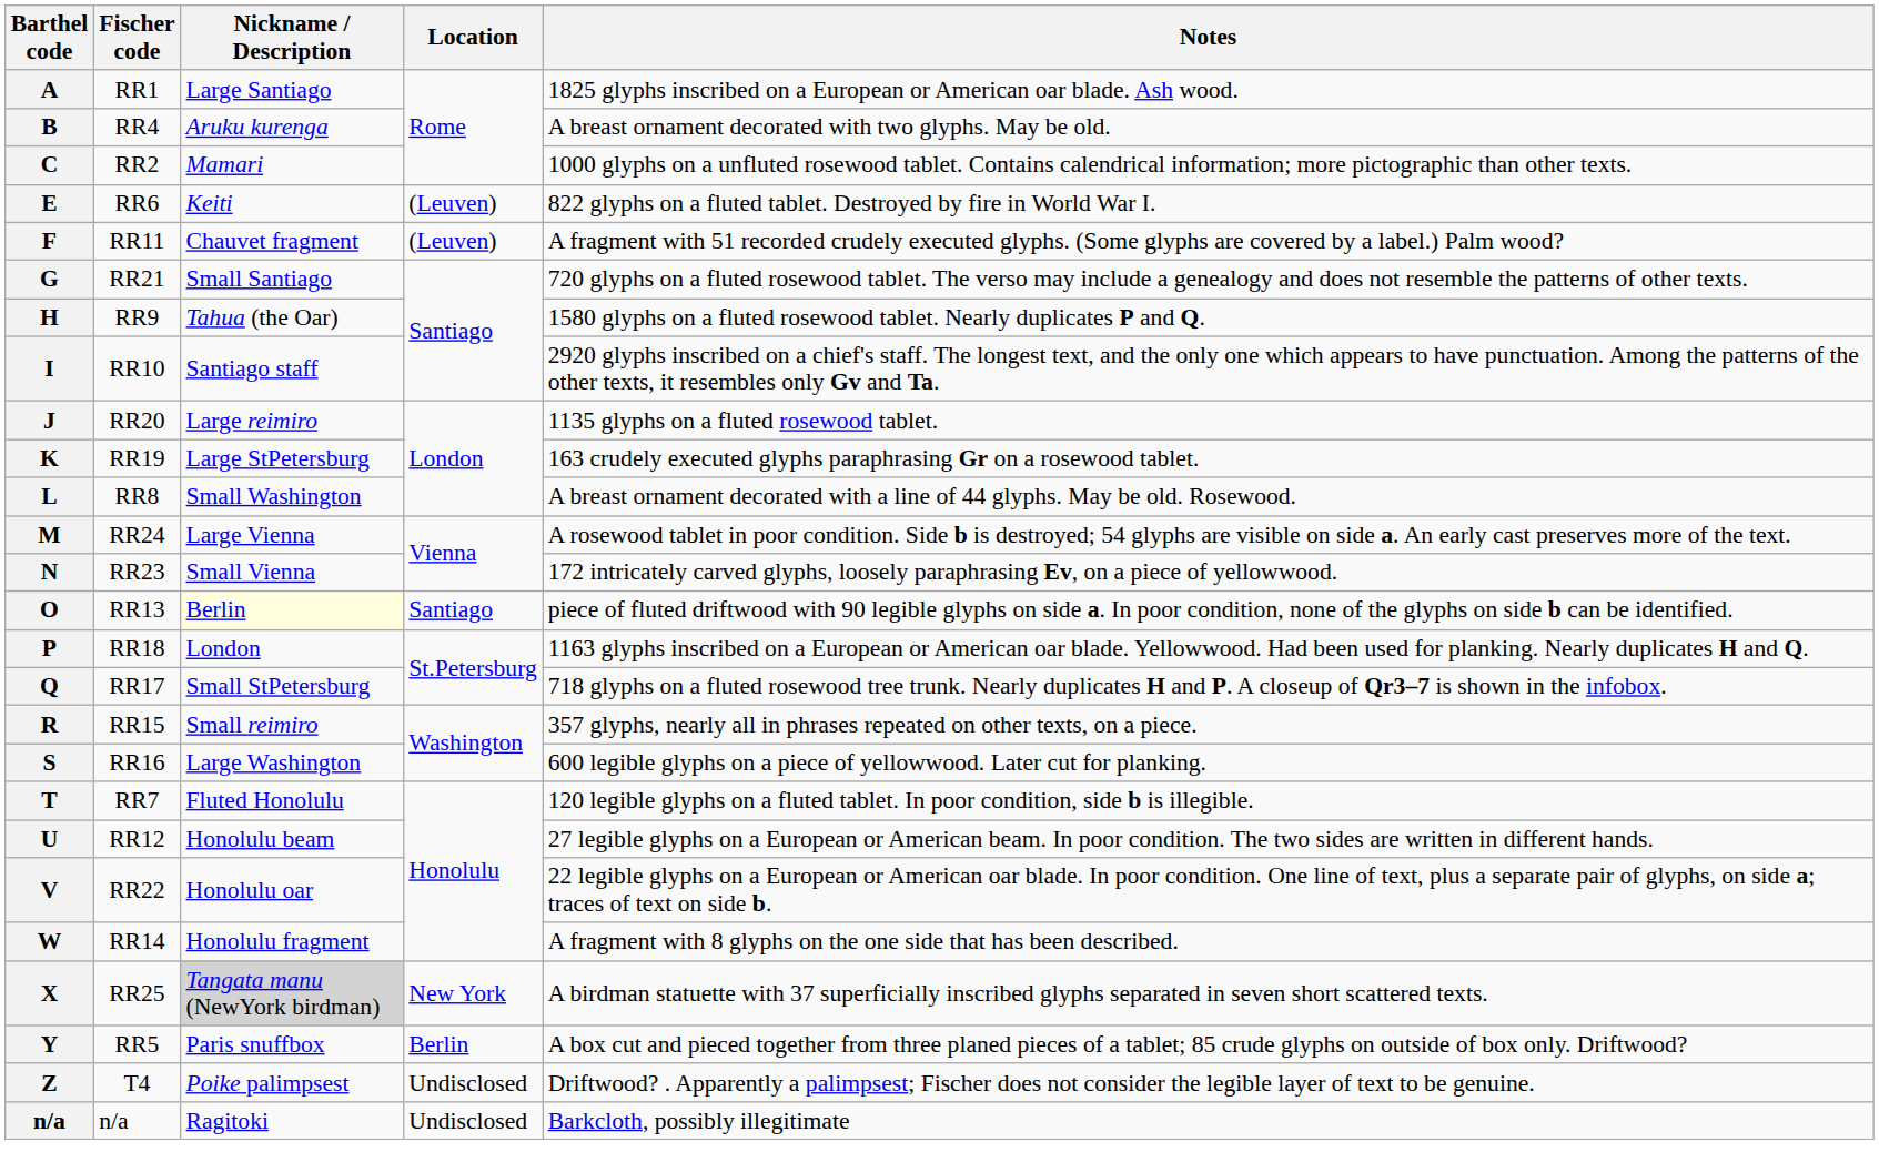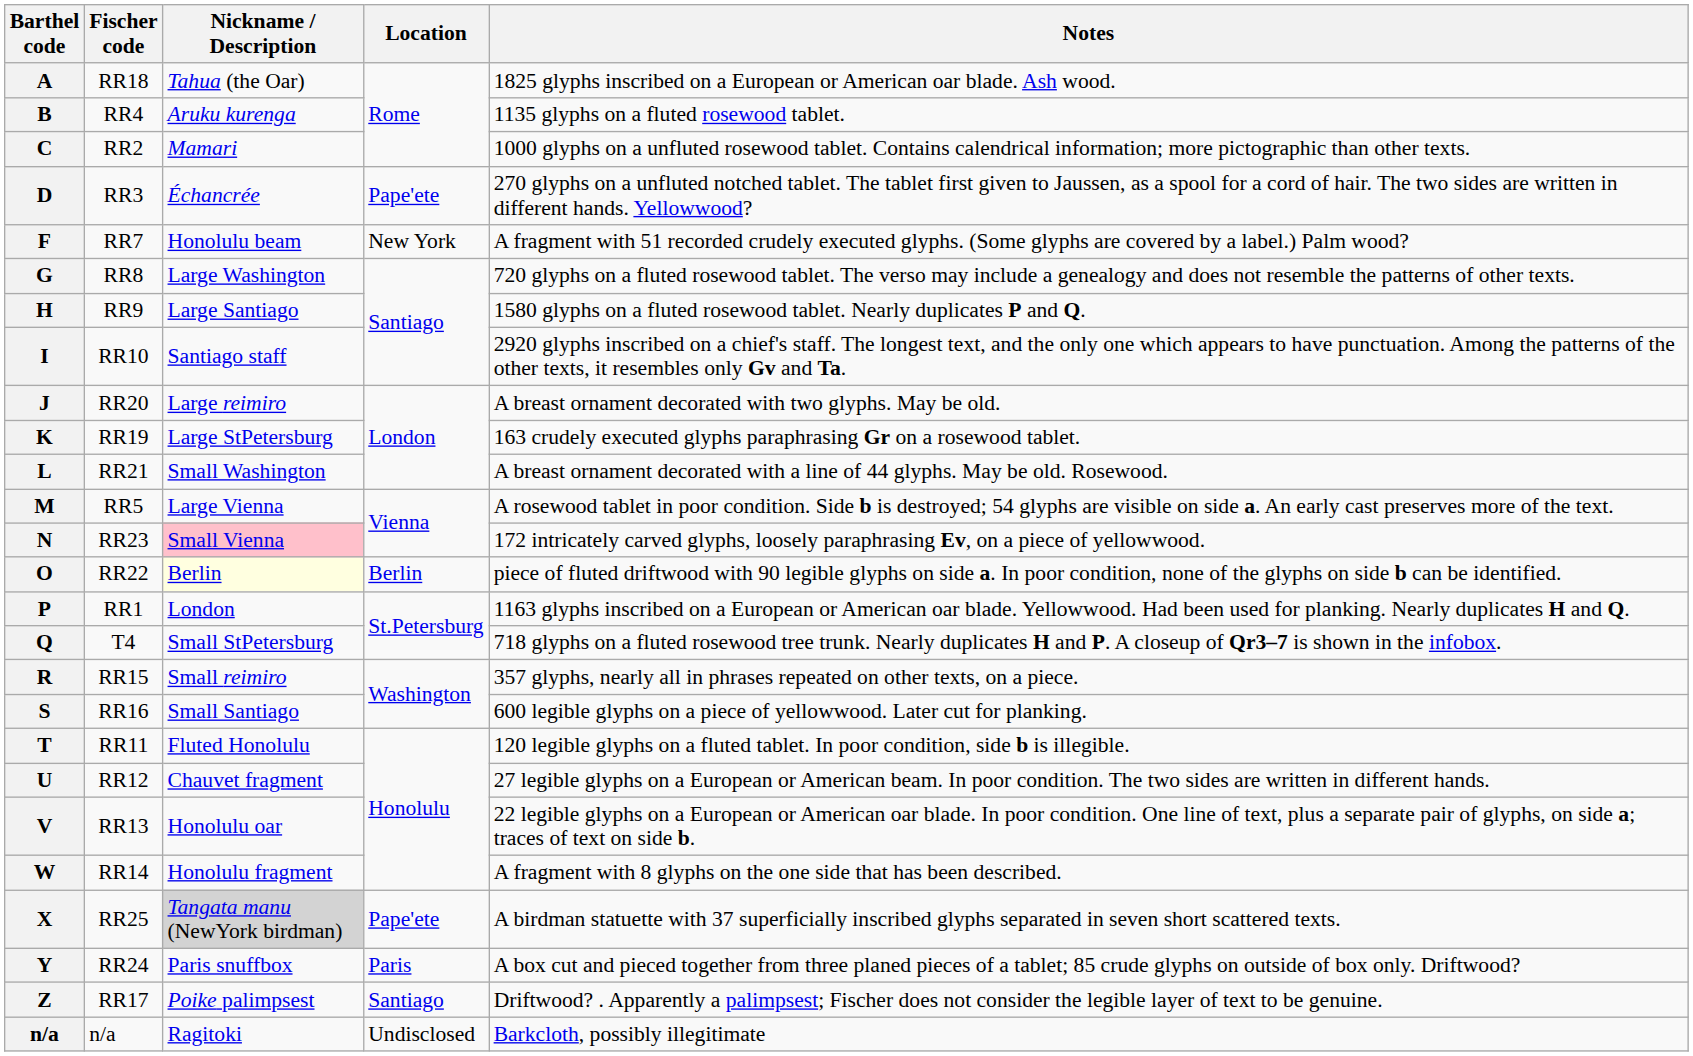A | Fischer code: RR1 -> RR18
A | Nickname / Description: Large Santiago -> Tahua (the Oar)
B | Notes: A breast ornament decorated with two glyphs. May be old. -> 1135 glyphs on a fluted rosewood tablet.
+ row: D | RR3 | Échancrée | Pape'ete | 270 glyphs on a unfluted notched tablet. The tablet first given to Jaussen, as a spool for a cord of hair. The two sides are written in different hands. Yellowwood?
- row: E | RR6 | Keiti | (Leuven) | 822 glyphs on a fluted tablet. Destroyed by fire in World War I.
F | Fischer code: RR11 -> RR7
F | Nickname / Description: Chauvet fragment -> Honolulu beam
F | Location: (Leuven) -> New York
G | Fischer code: RR21 -> RR8
G | Nickname / Description: Small Santiago -> Large Washington
H | Nickname / Description: Tahua (the Oar) -> Large Santiago
J | Notes: 1135 glyphs on a fluted rosewood tablet. -> A breast ornament decorated with two glyphs. May be old.
L | Fischer code: RR8 -> RR21
M | Fischer code: RR24 -> RR5
N | Nickname / Description: no background -> pink background
O | Fischer code: RR13 -> RR22
O | Location: Santiago -> Berlin
P | Fischer code: RR18 -> RR1
Q | Fischer code: RR17 -> T4
S | Nickname / Description: Large Washington -> Small Santiago
T | Fischer code: RR7 -> RR11
U | Nickname / Description: Honolulu beam -> Chauvet fragment
V | Fischer code: RR22 -> RR13
X | Location: New York -> Pape'ete
Y | Fischer code: RR5 -> RR24
Y | Location: Berlin -> Paris
Z | Fischer code: T4 -> RR17
Z | Location: Undisclosed -> Santiago
